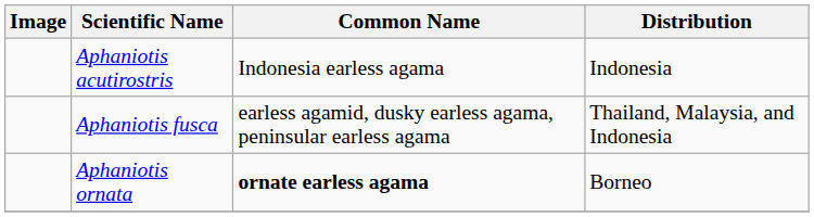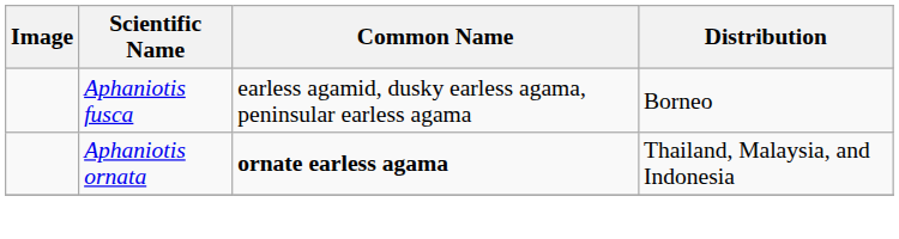- row: Aphaniotis acutirostris | Indonesia earless agama | Indonesia
Aphaniotis fusca | Distribution: Thailand, Malaysia, and Indonesia -> Borneo
Aphaniotis ornata | Distribution: Borneo -> Thailand, Malaysia, and Indonesia
